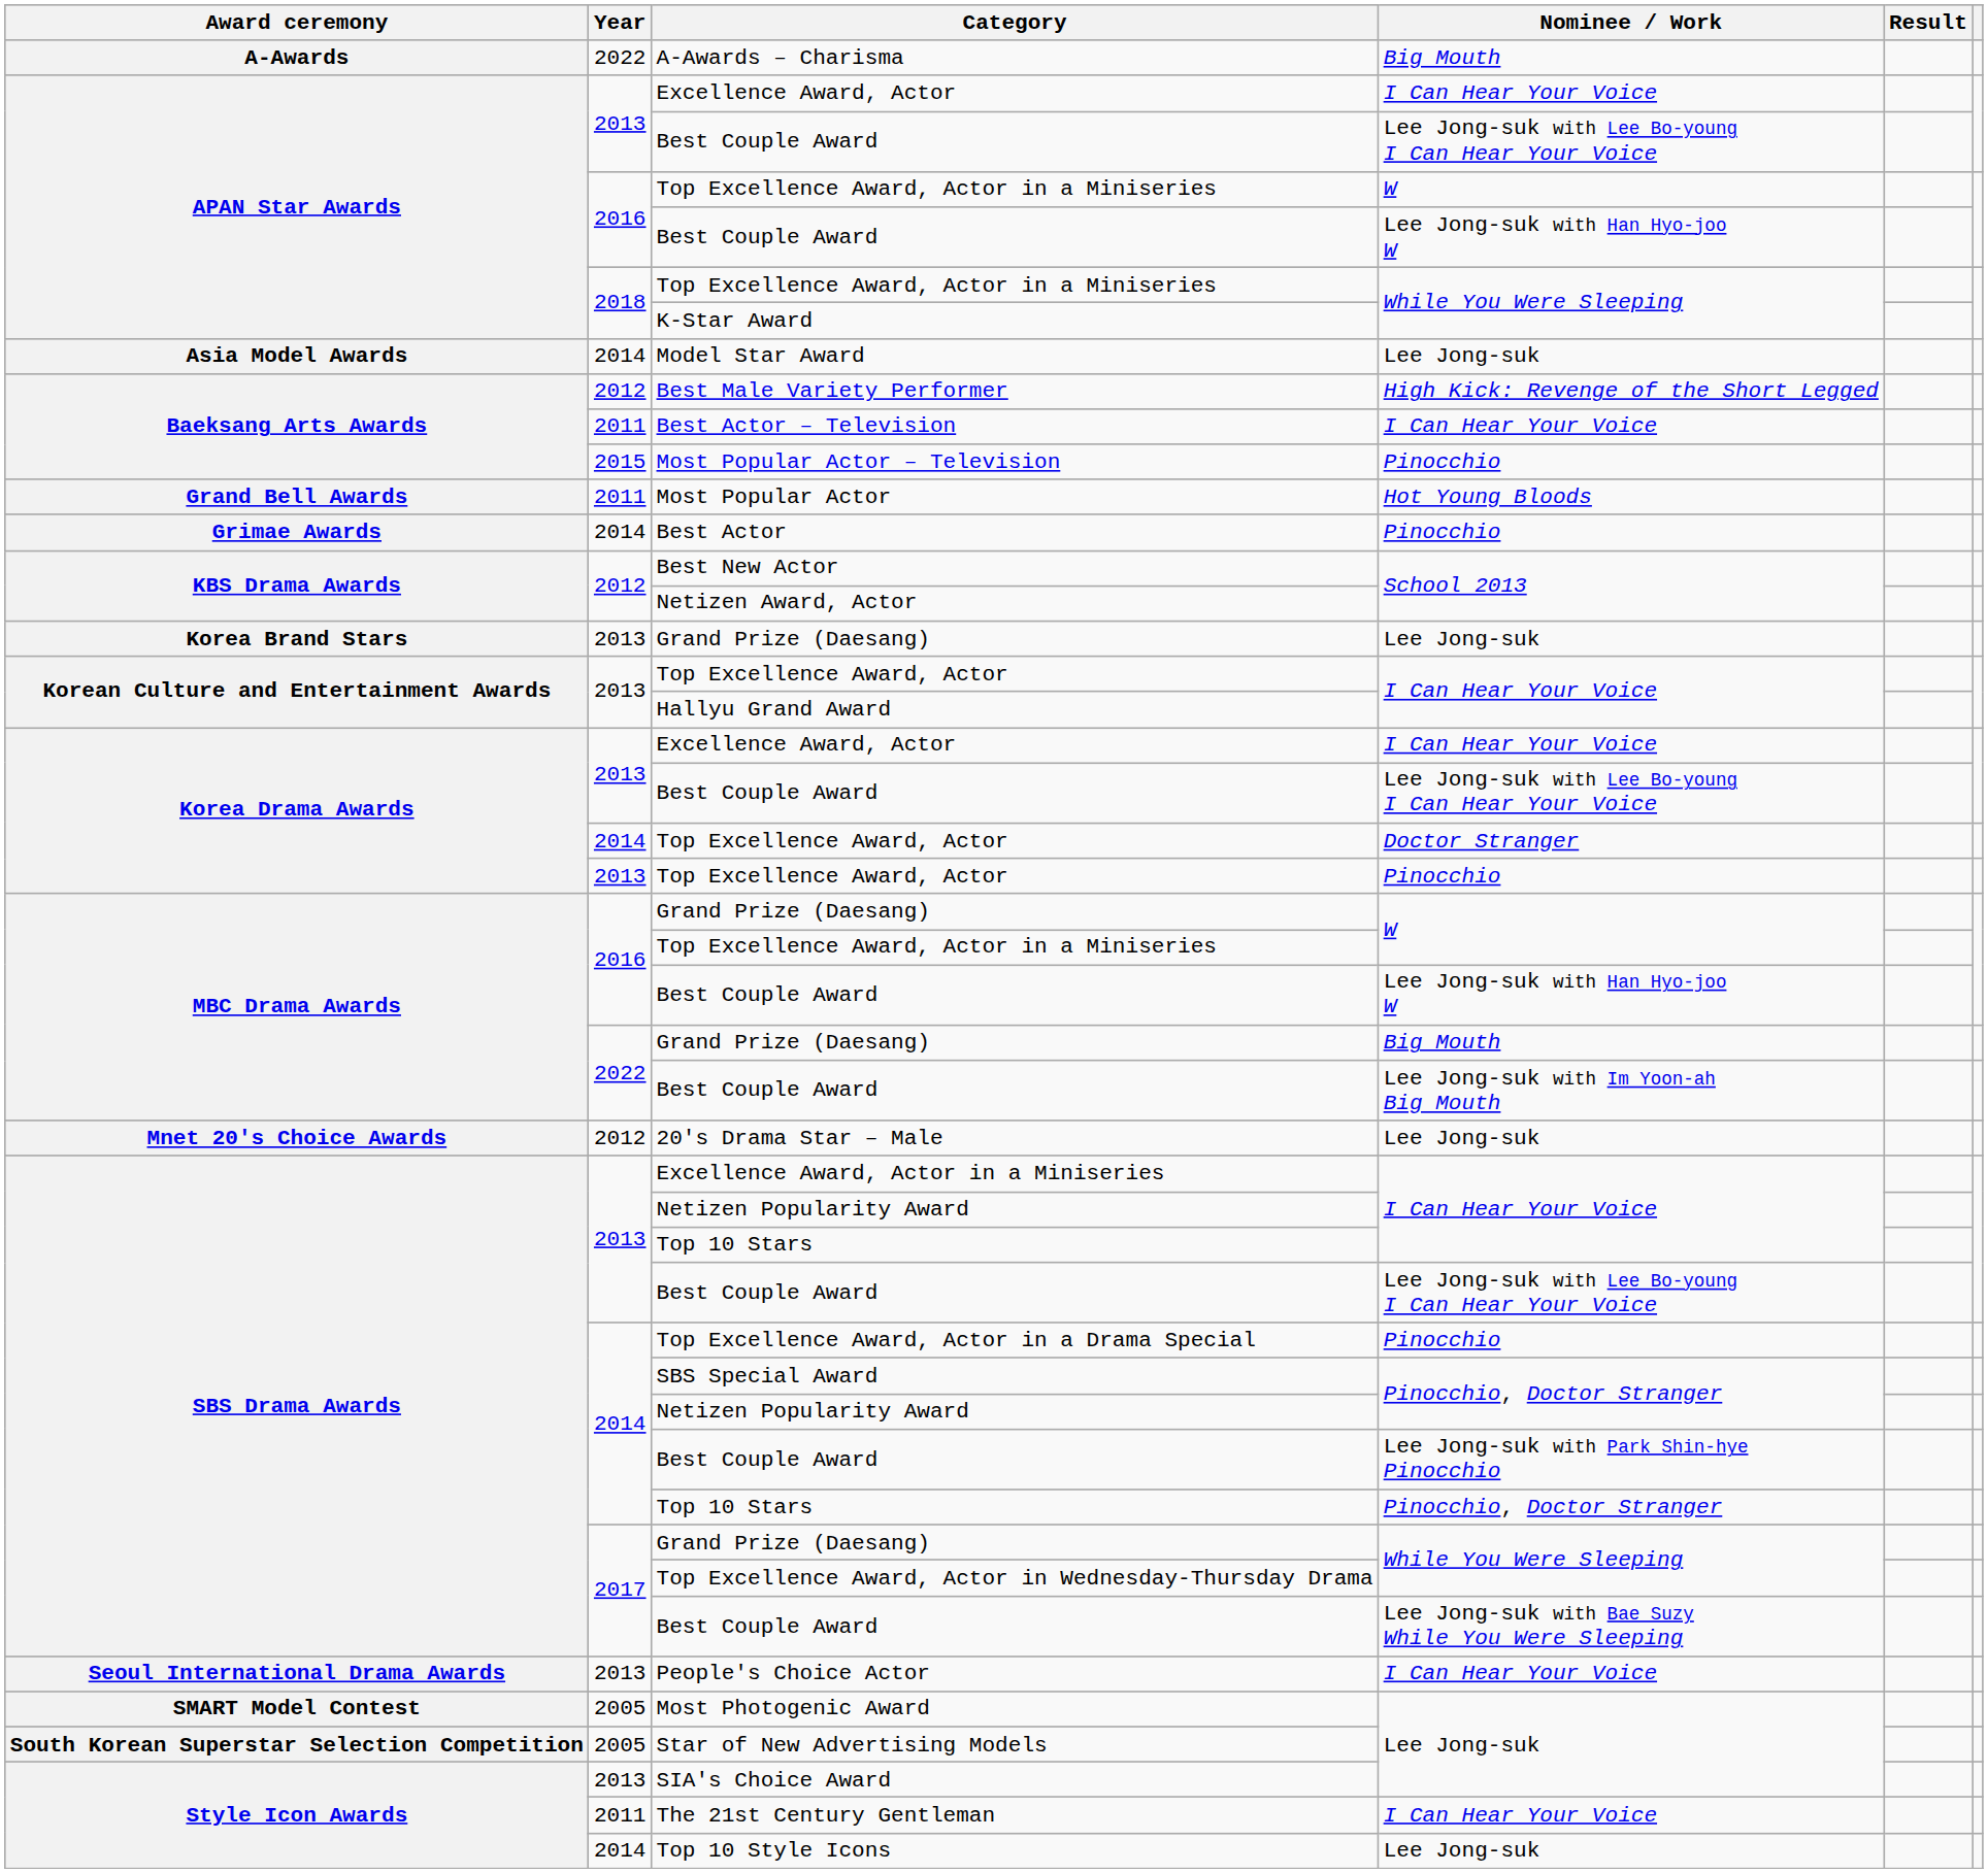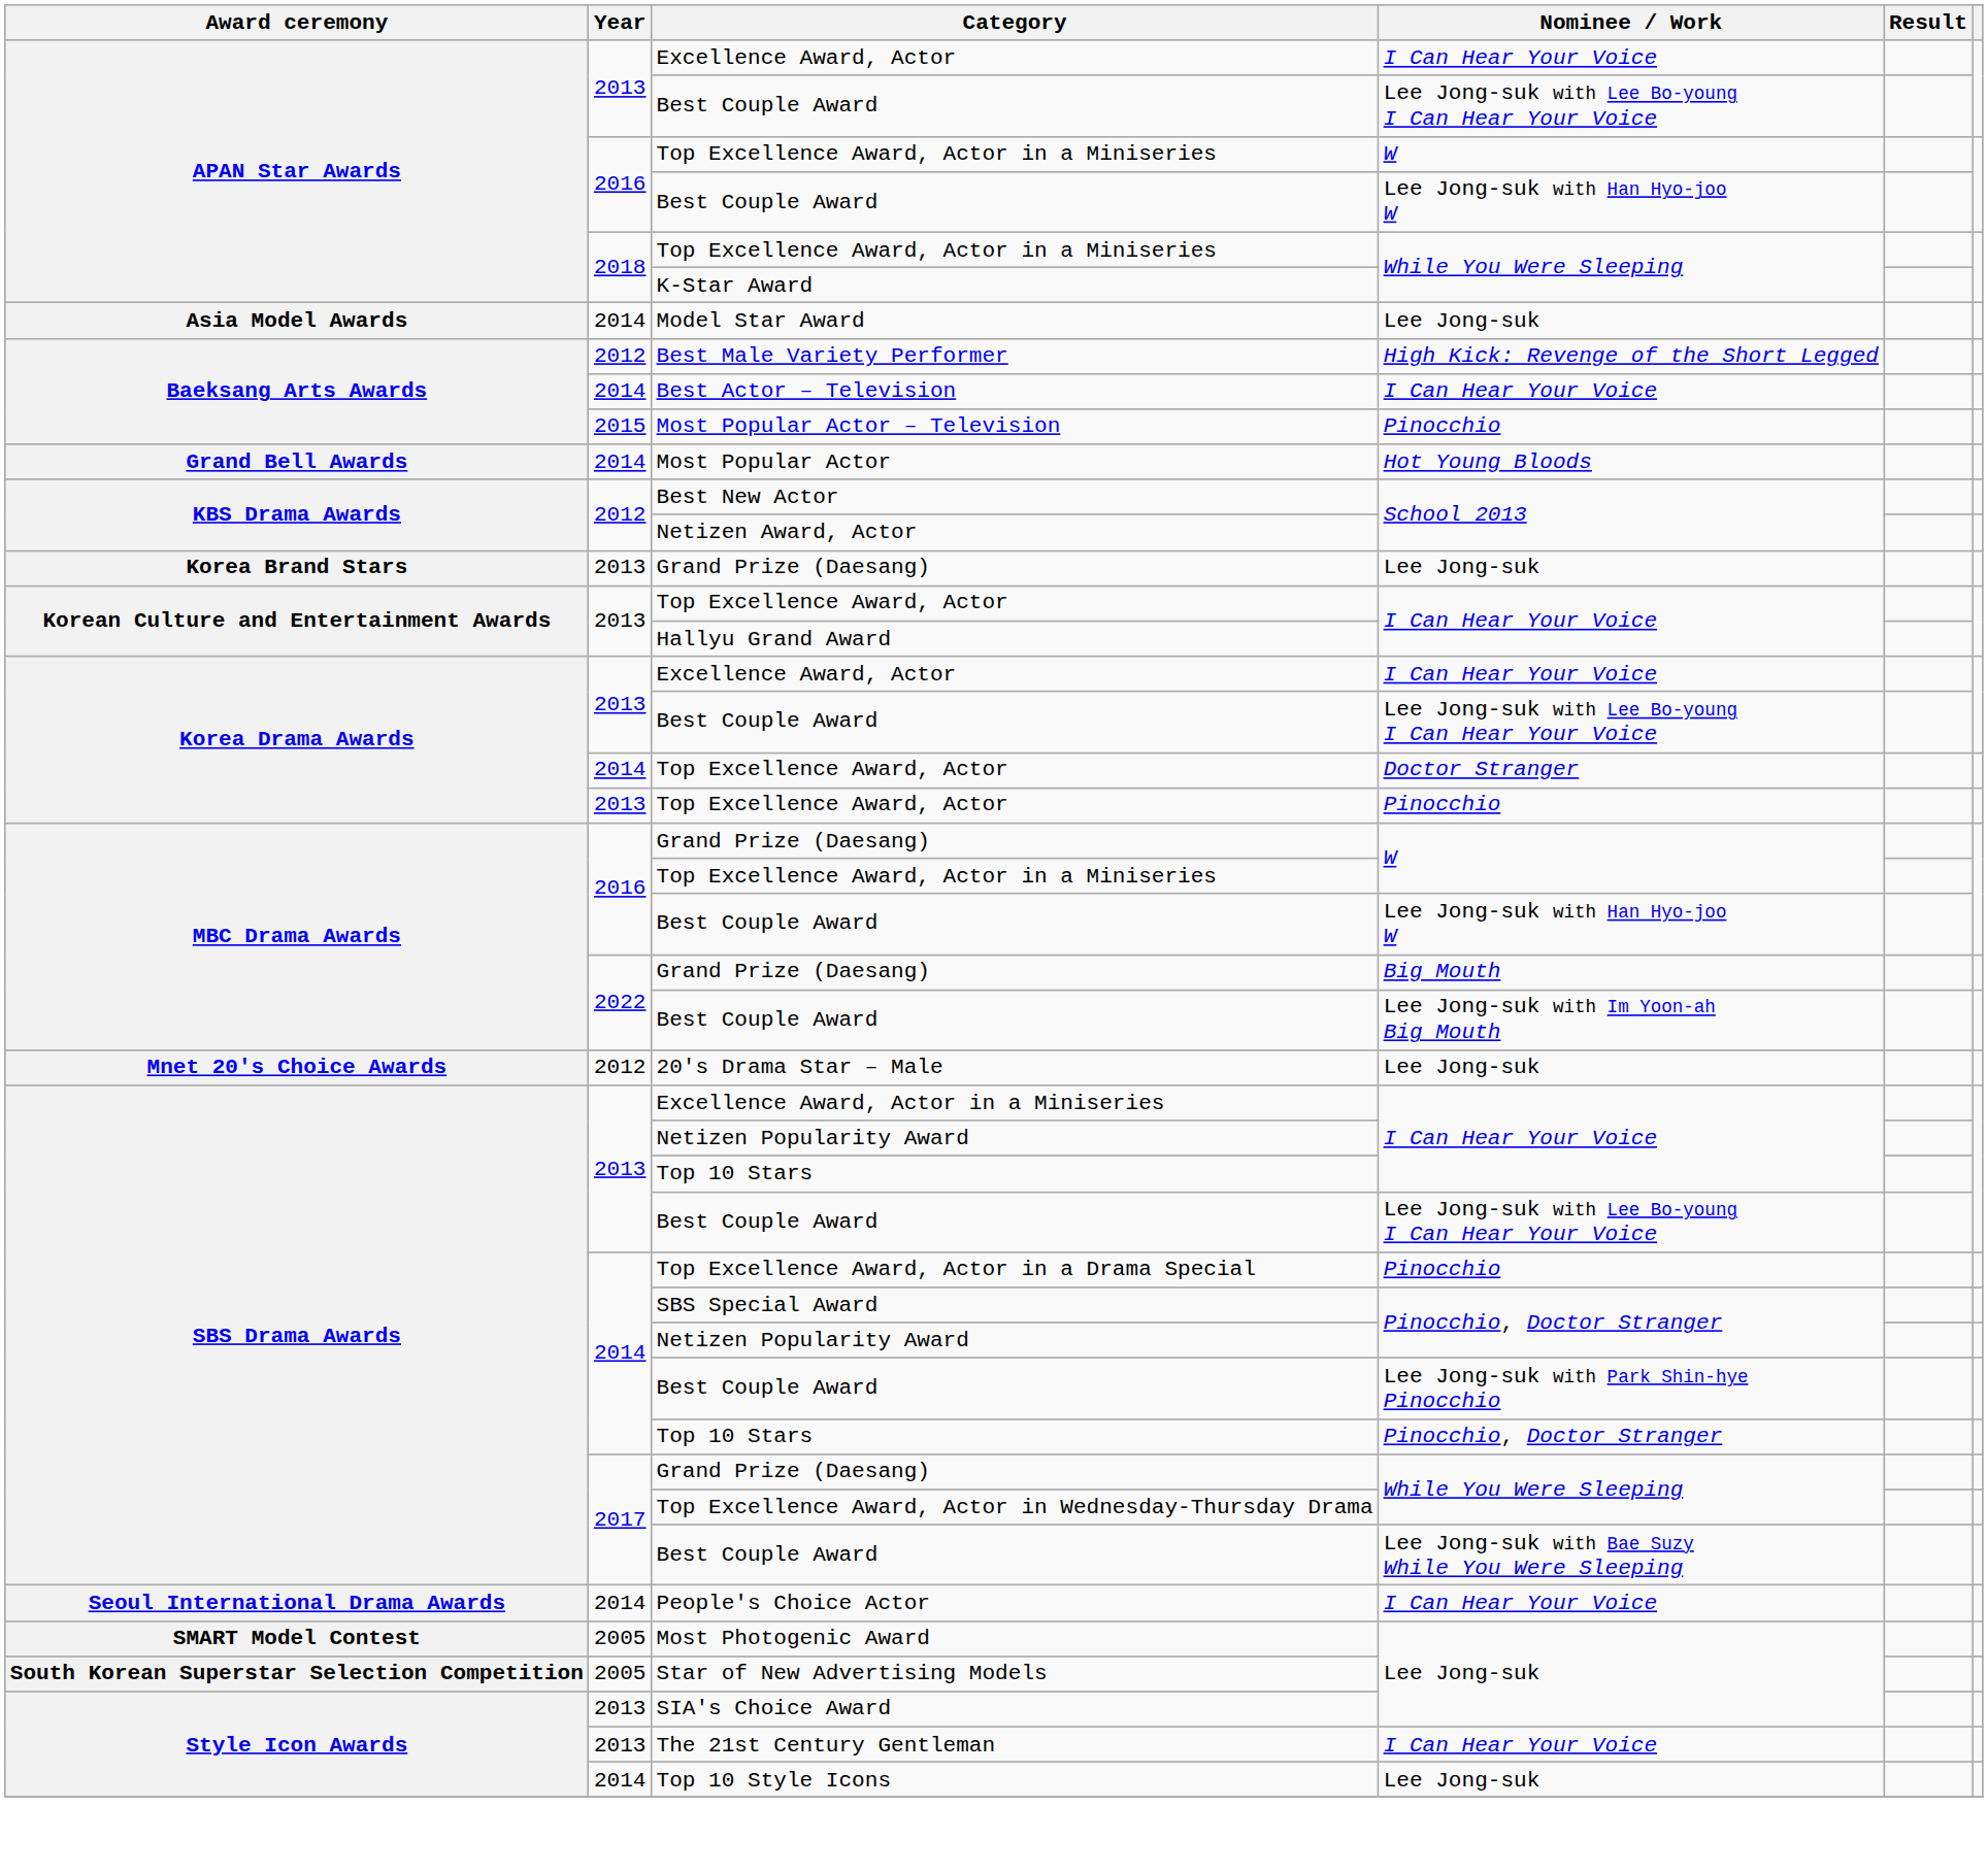- row: A-Awards | 2022 | A-Awards – Charisma | Big Mouth
Best Actor – Television | Year: 2011 -> 2014
Most Popular Actor | Year: 2011 -> 2014
- row: Grimae Awards | 2014 | Best Actor | Pinocchio
People's Choice Actor | Year: 2013 -> 2014
The 21st Century Gentleman | Year: 2011 -> 2013
